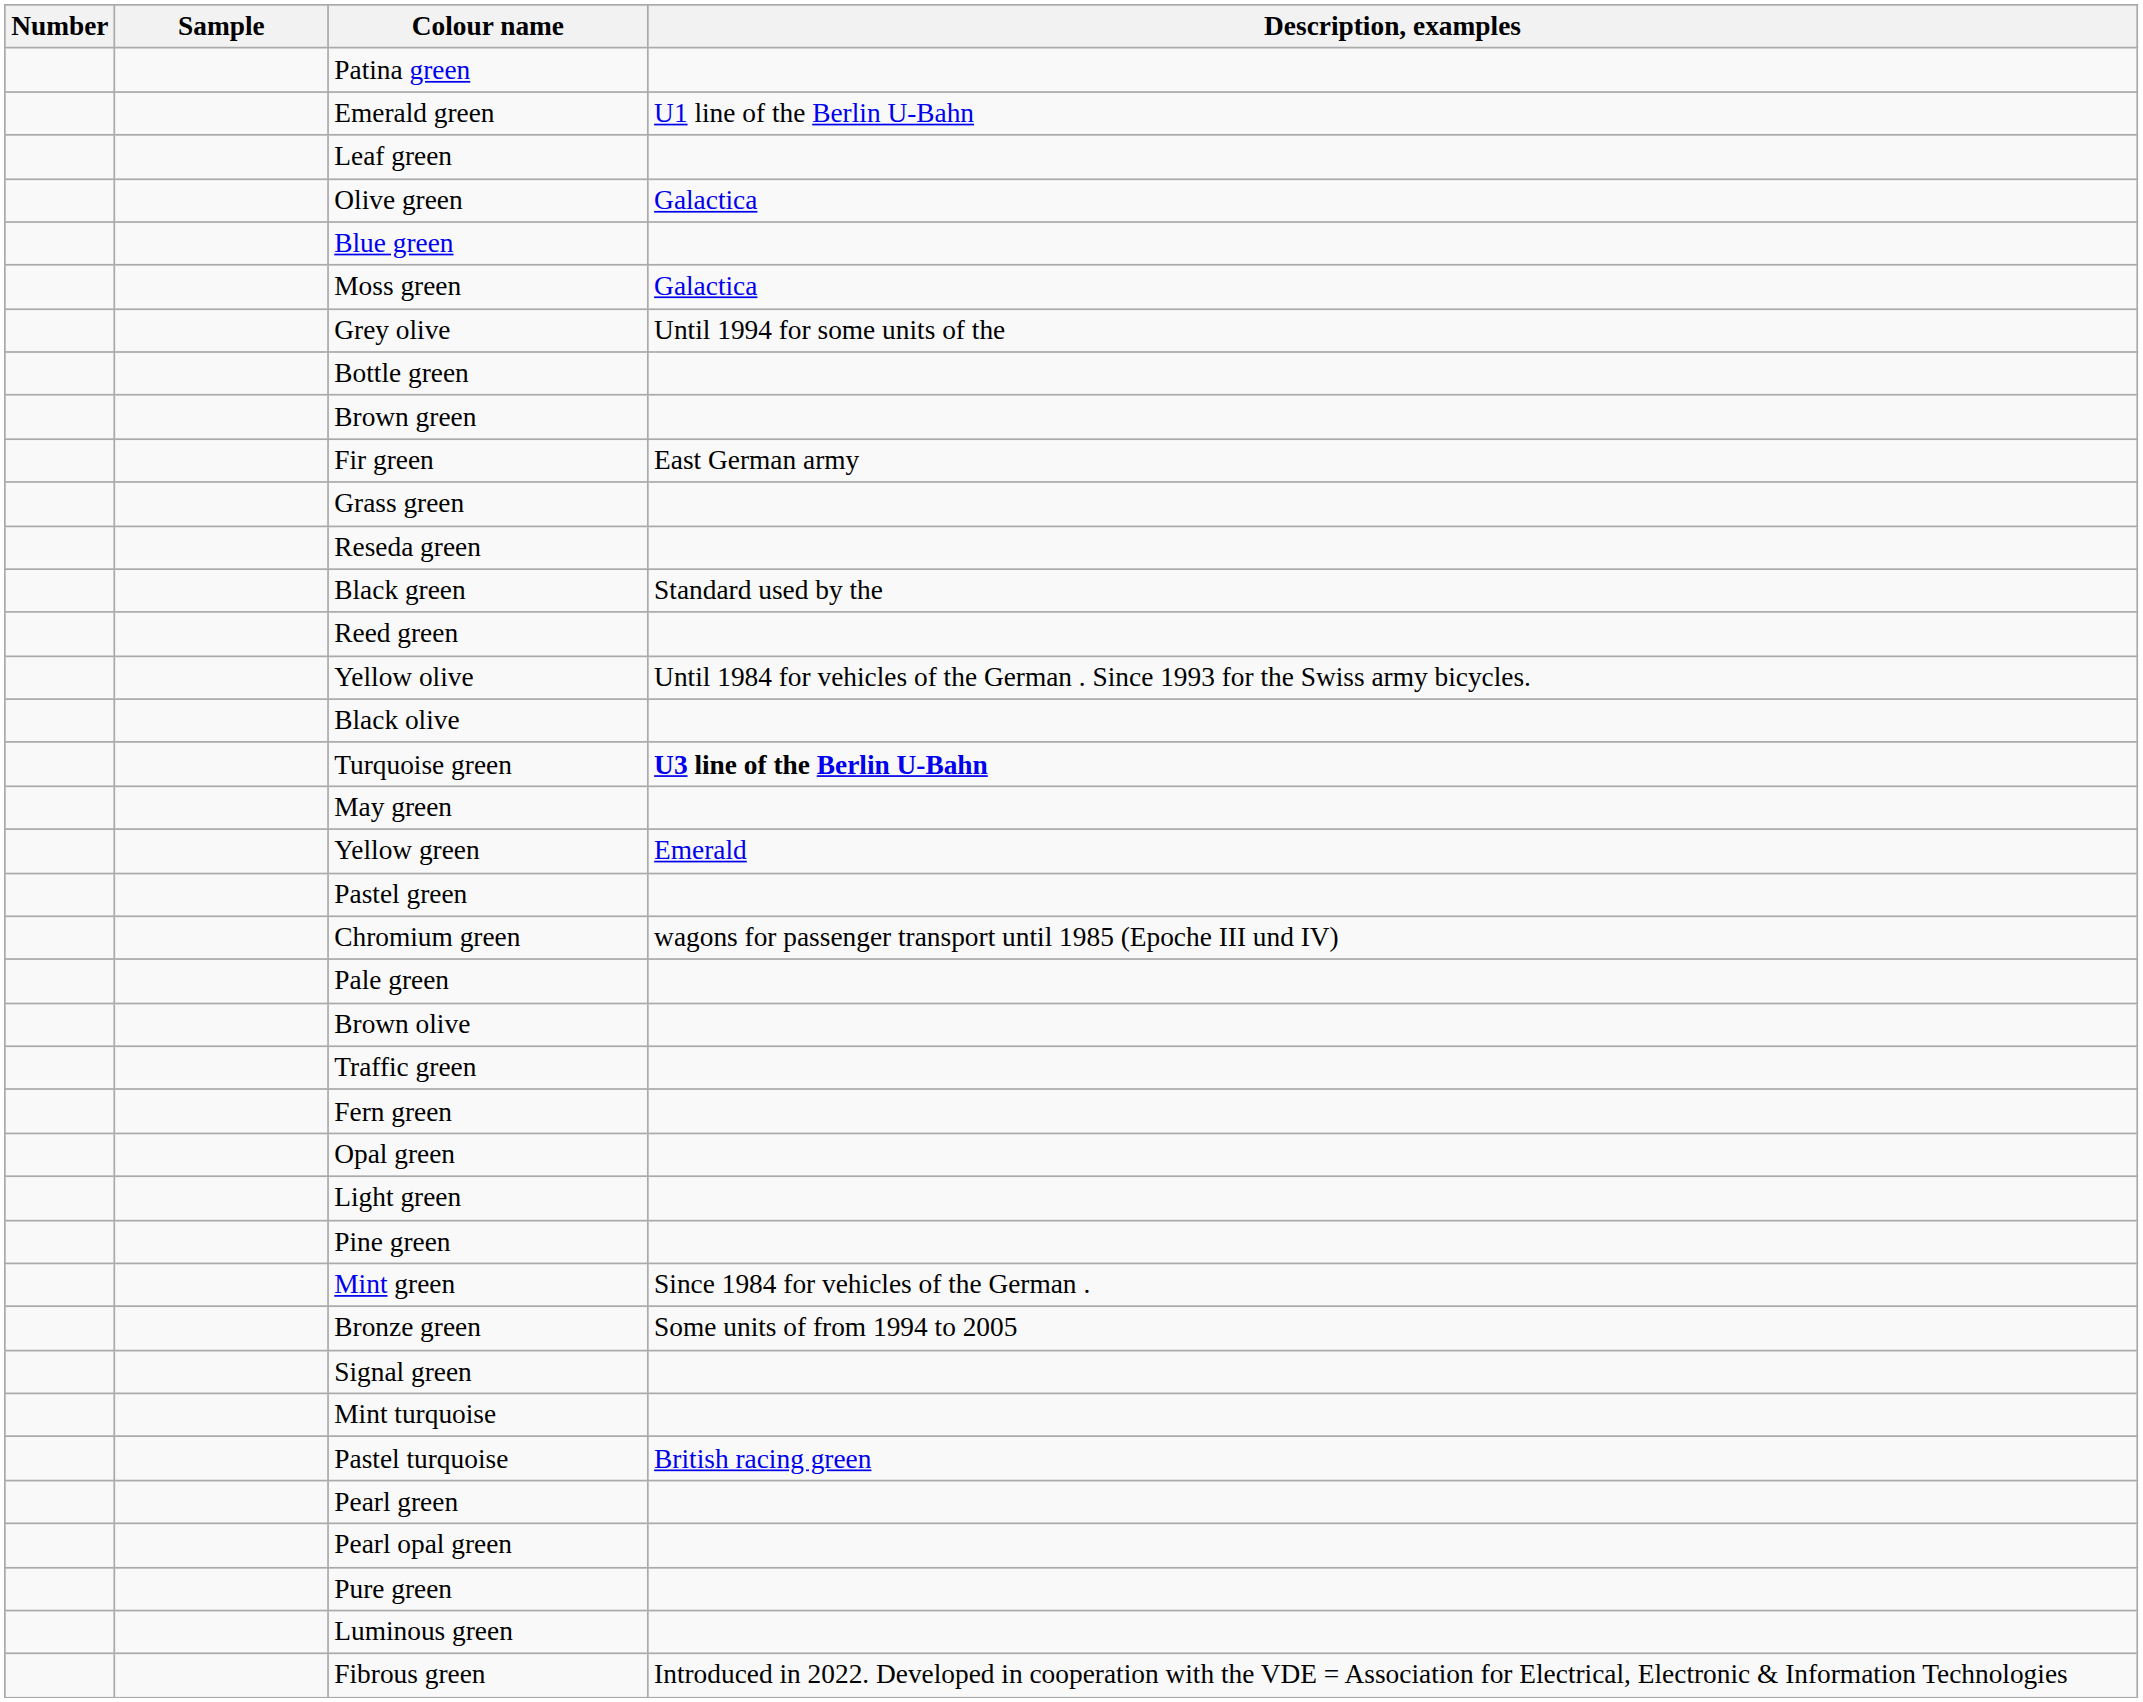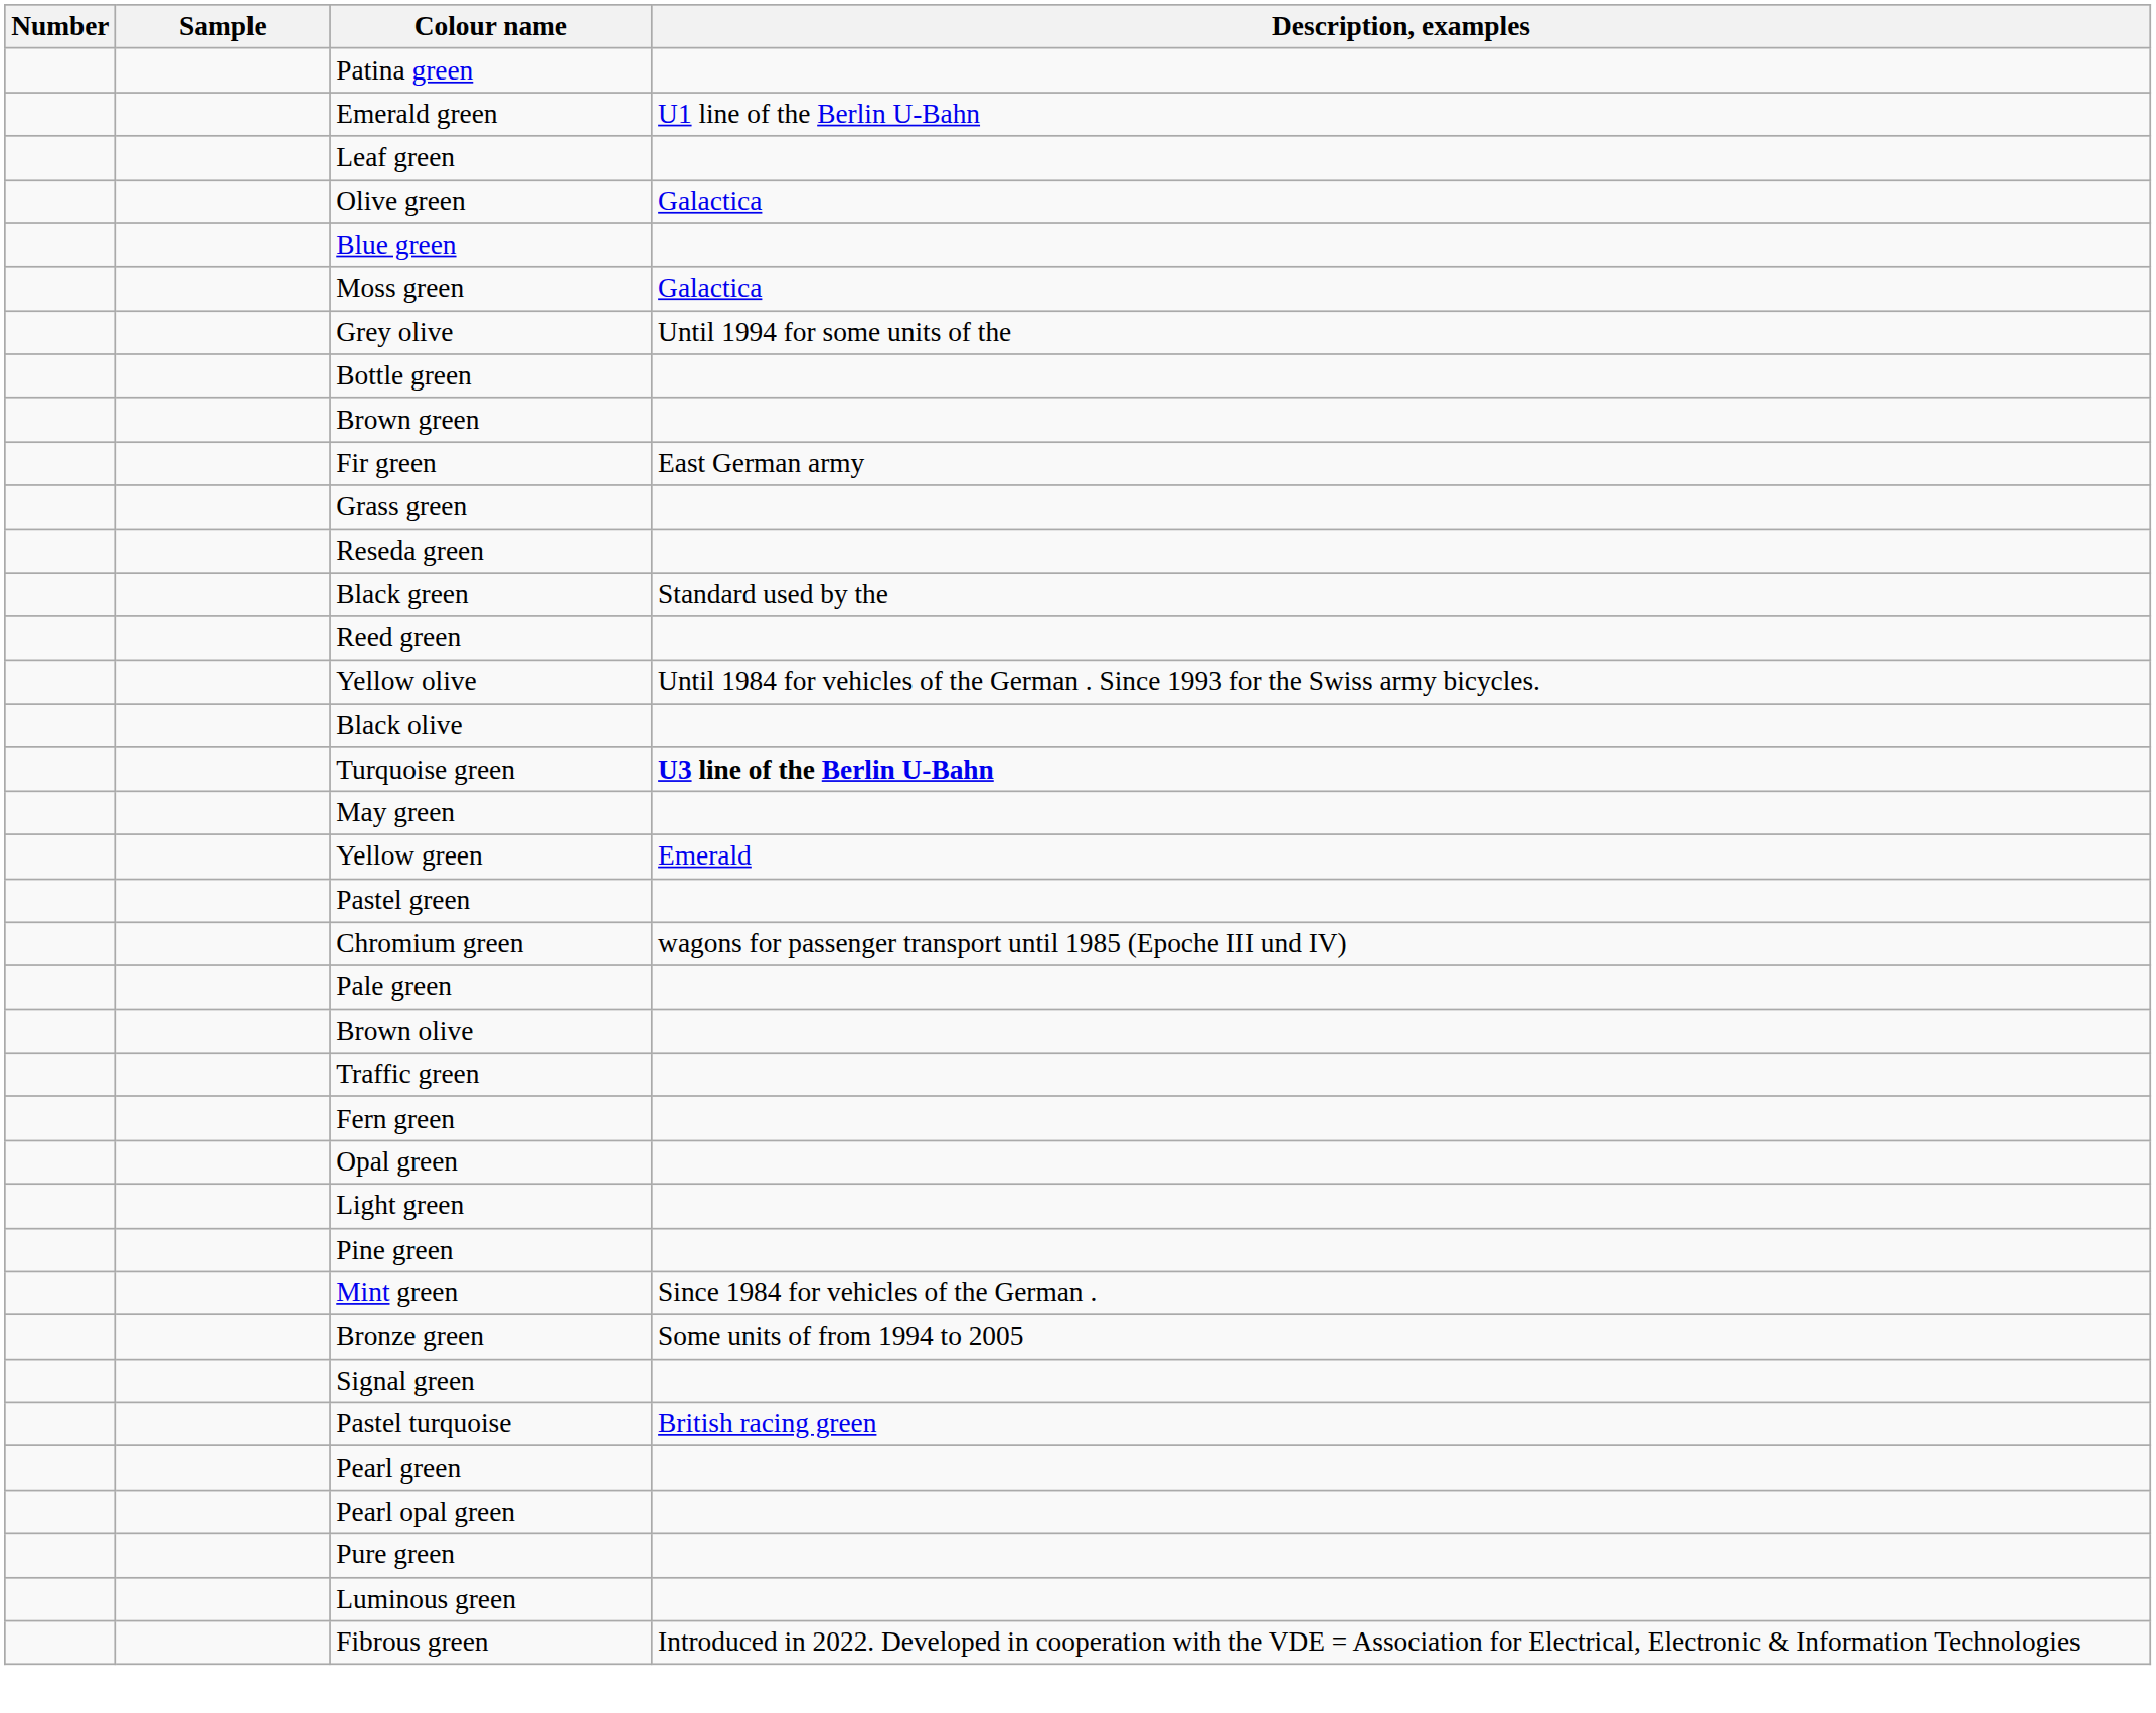- row: Mint turquoise
